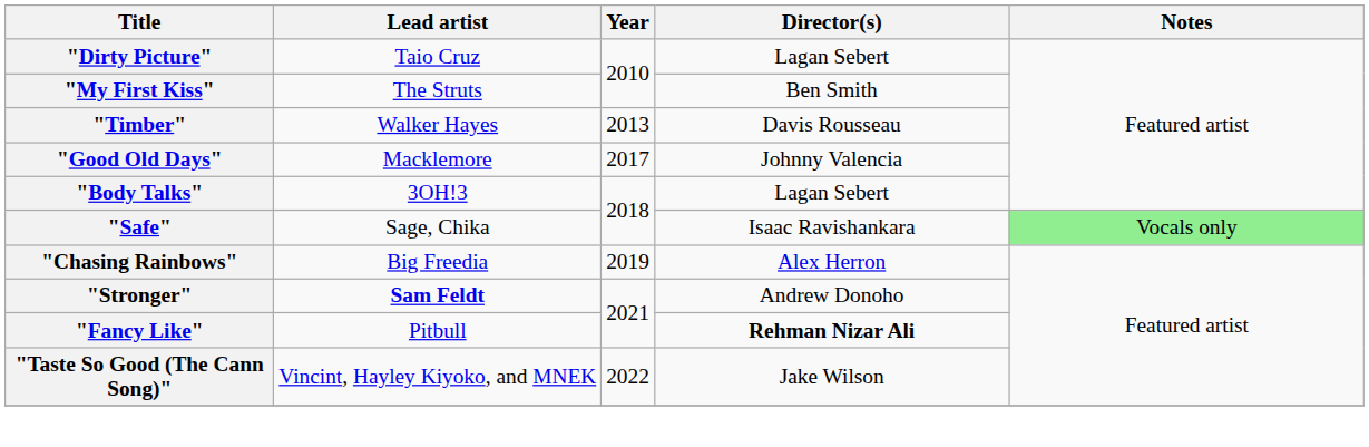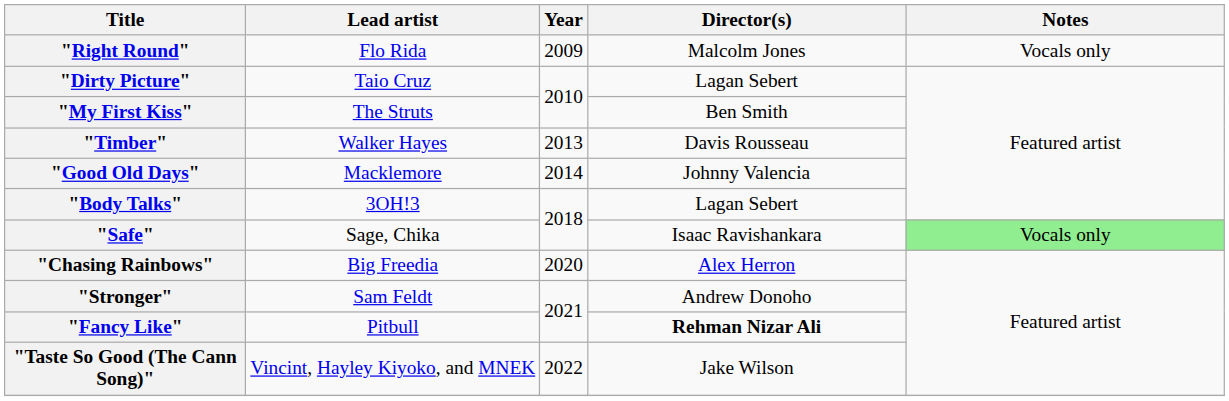+ row: "Right Round" | Flo Rida | 2009 | Malcolm Jones | Vocals only
"Good Old Days" | Year: 2017 -> 2014
"Chasing Rainbows" | Year: 2019 -> 2020
"Stronger" | Lead artist: bold -> normal
